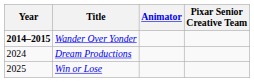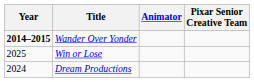rows swapped: Dream Productions <-> Win or Lose
